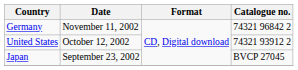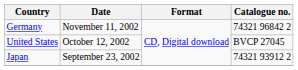United States | Catalogue no.: 74321 93912 2 -> BVCP 27045
Japan | Catalogue no.: BVCP 27045 -> 74321 93912 2
